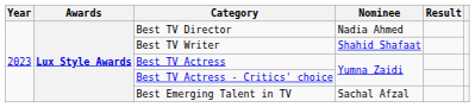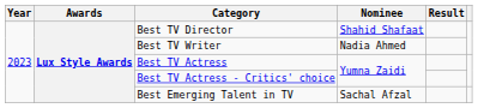Best TV Director | Nominee: Nadia Ahmed -> Shahid Shafaat
Best TV Writer | Nominee: Shahid Shafaat -> Nadia Ahmed
